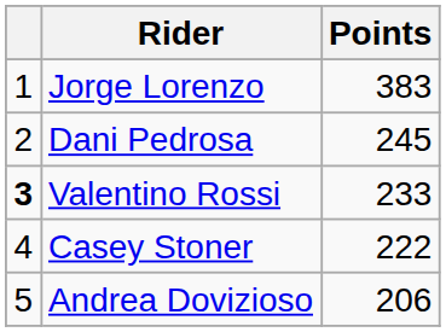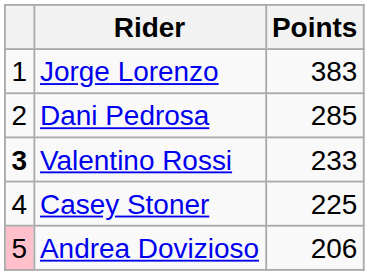Dani Pedrosa | Points: 245 -> 285
Casey Stoner | Points: 222 -> 225
Andrea Dovizioso | column 1: no background -> pink background
